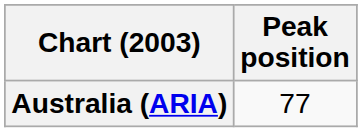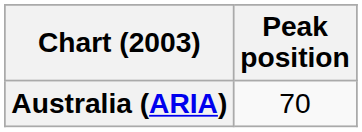Australia (ARIA) | Peak position: 77 -> 70
